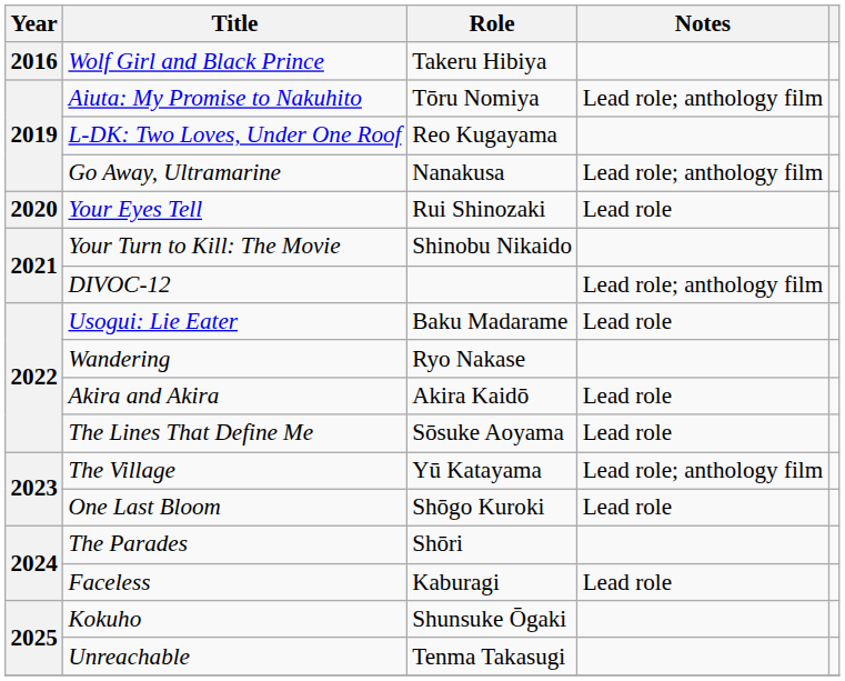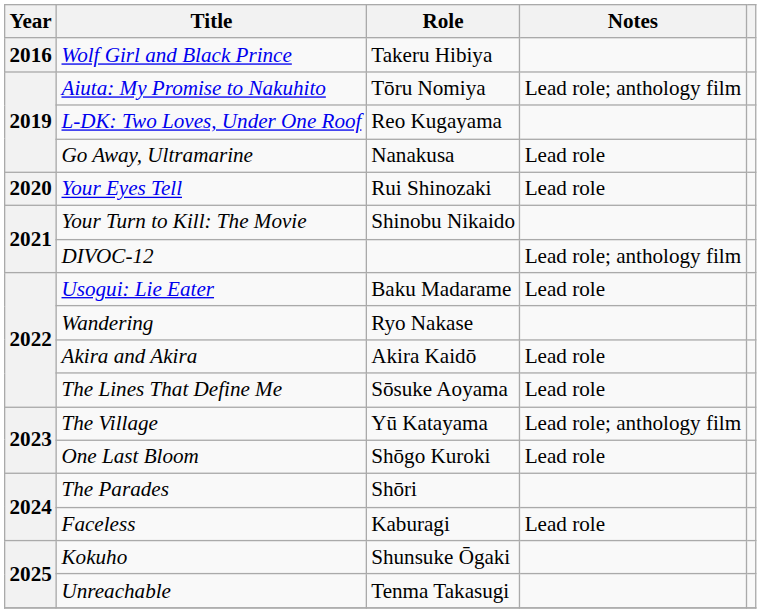Go Away, Ultramarine | Notes: Lead role; anthology film -> Lead role
